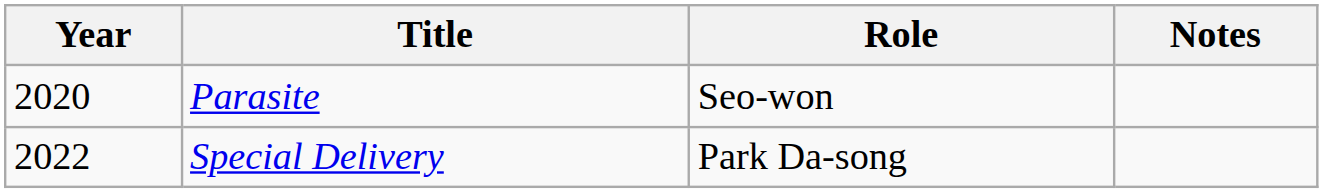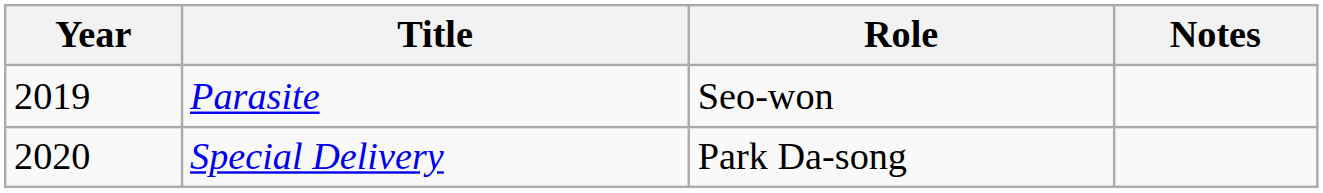Parasite | Year: 2020 -> 2019
Special Delivery | Year: 2022 -> 2020
